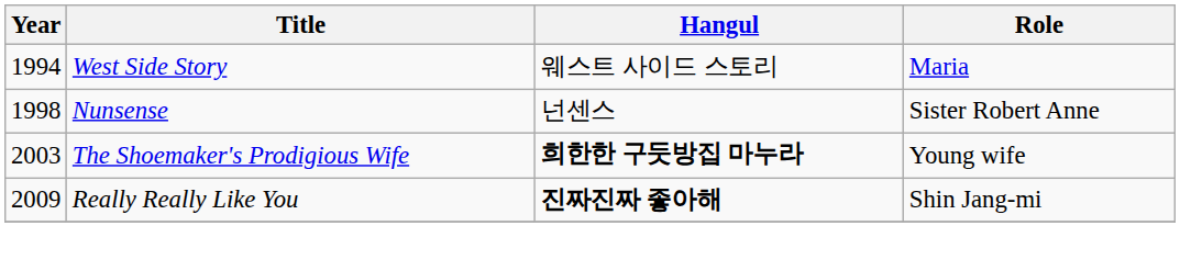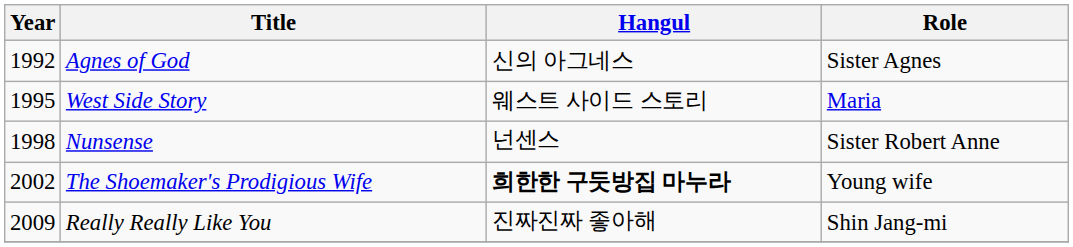+ row: 1992 | Agnes of God | 신의 아그네스 | Sister Agnes
West Side Story | Year: 1994 -> 1995
The Shoemaker's Prodigious Wife | Year: 2003 -> 2002
Really Really Like You | Hangul: bold -> normal
